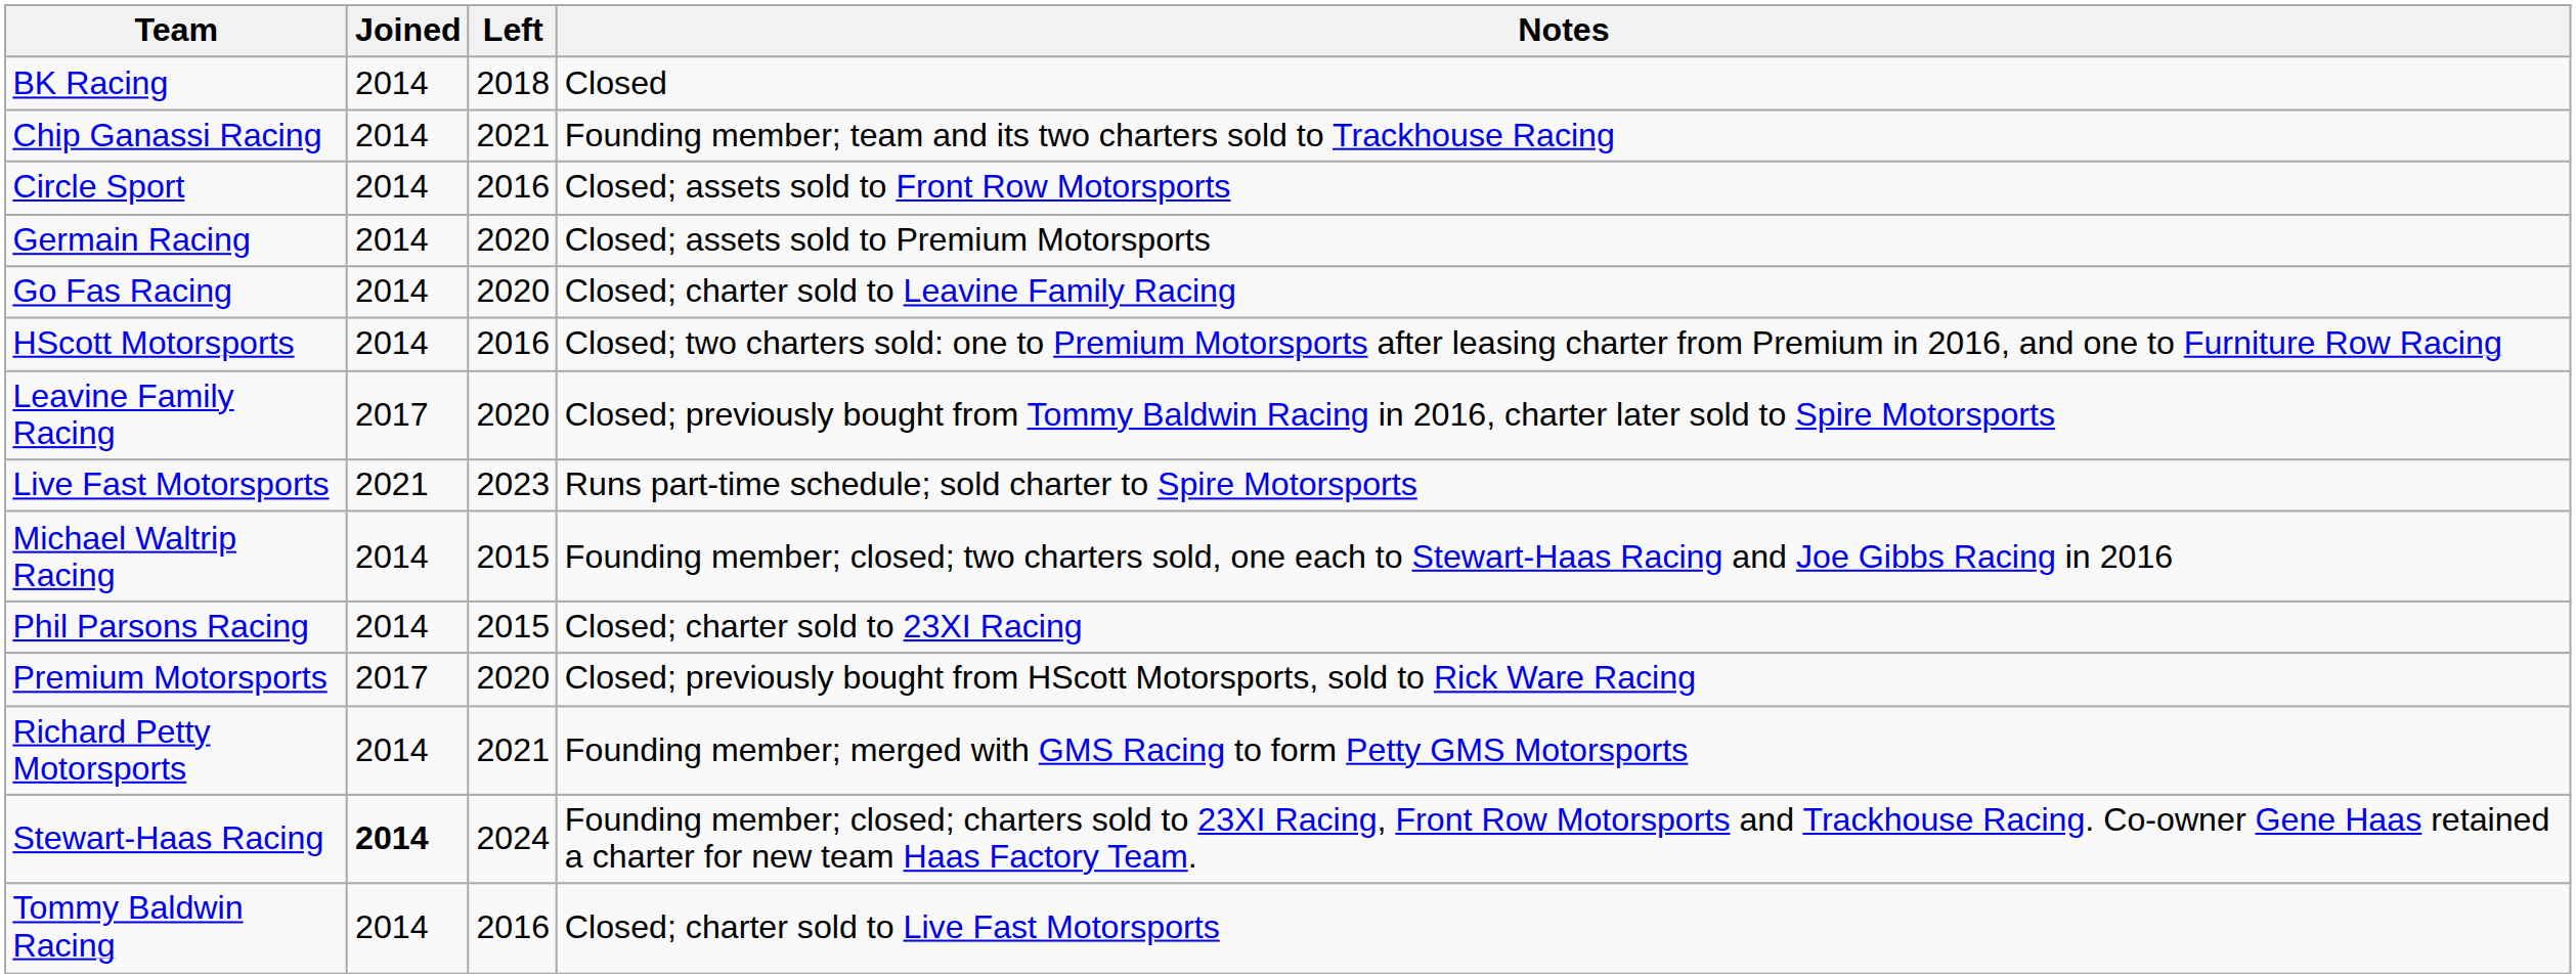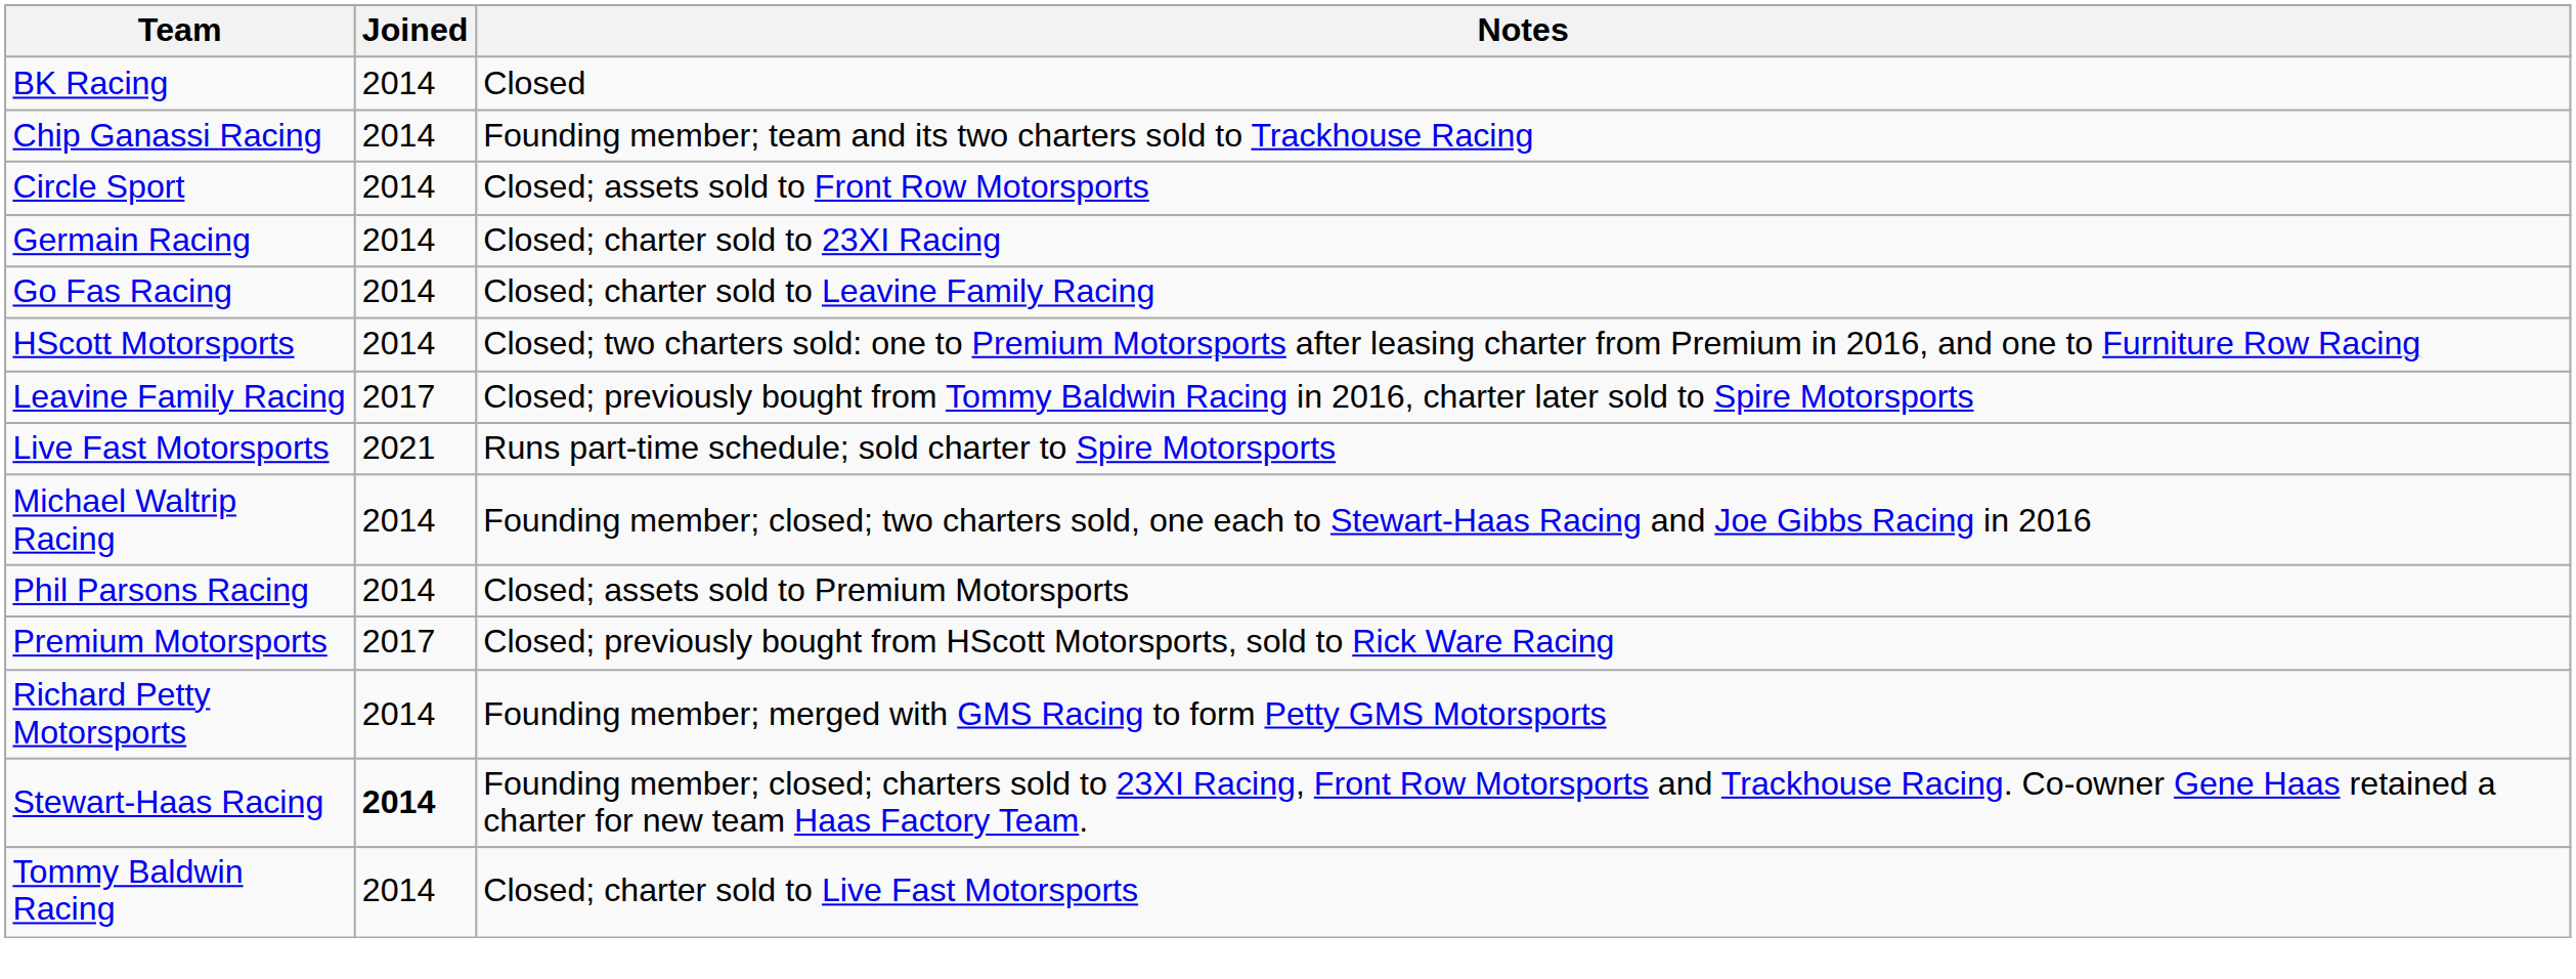- column: Left | 2018 | 2021 | 2016 | 2020 | 2020 | 2016 | 2020 | 2023 | 2015 | 2015 | 2020 | 2021 | 2024 | 2016
Germain Racing | Notes: Closed; assets sold to Premium Motorsports -> Closed; charter sold to 23XI Racing
Phil Parsons Racing | Notes: Closed; charter sold to 23XI Racing -> Closed; assets sold to Premium Motorsports
